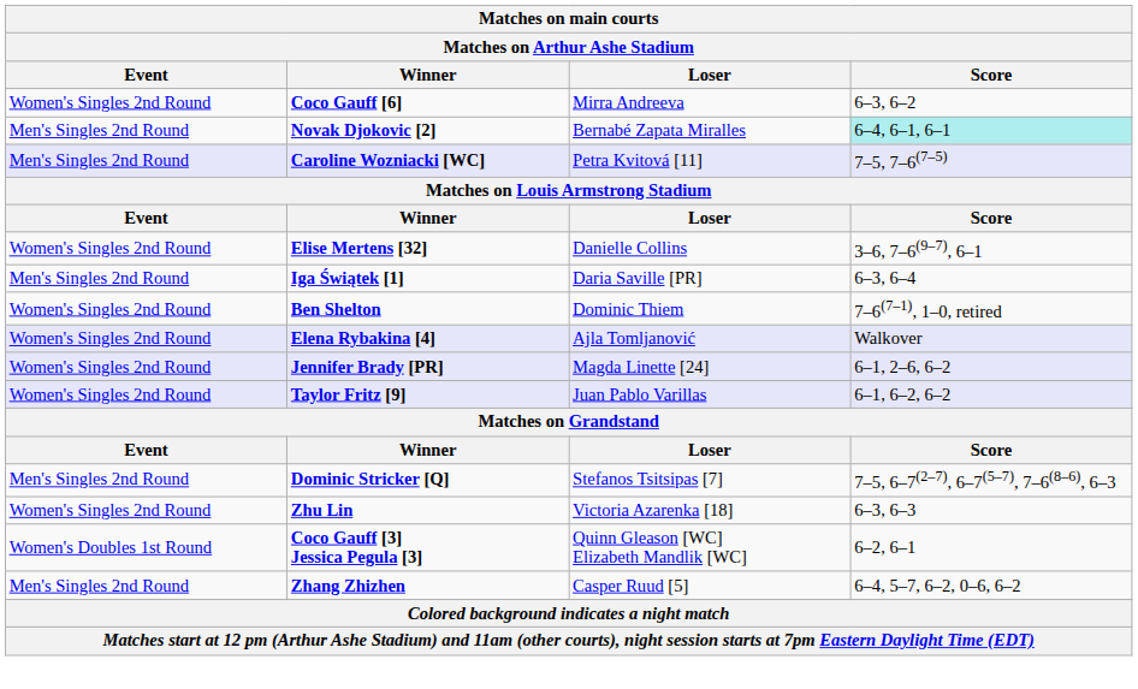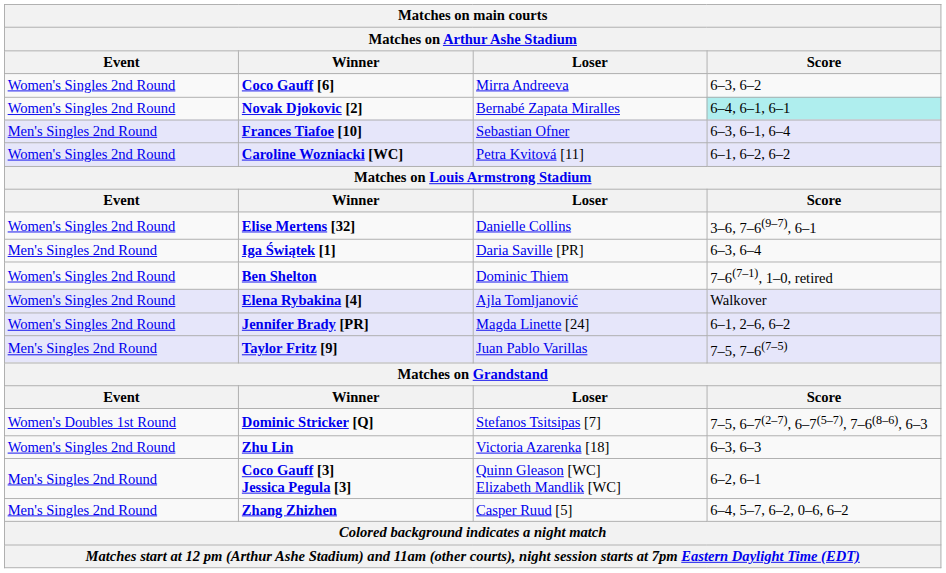Novak Djokovic [2] | Event: Men's Singles 2nd Round -> Women's Singles 2nd Round
+ row: Men's Singles 2nd Round | Frances Tiafoe [10] | Sebastian Ofner | 6–3, 6–1, 6–4
Caroline Wozniacki [WC] | Event: Men's Singles 2nd Round -> Women's Singles 2nd Round
Caroline Wozniacki [WC] | Score: 7–5, 7–6(7–5) -> 6–1, 6–2, 6–2
Taylor Fritz [9] | Event: Women's Singles 2nd Round -> Men's Singles 2nd Round
Taylor Fritz [9] | Score: 6–1, 6–2, 6–2 -> 7–5, 7–6(7–5)
Dominic Stricker [Q] | Event: Men's Singles 2nd Round -> Women's Doubles 1st Round
Coco Gauff [3] Jessica Pegula [3] | Event: Women's Doubles 1st Round -> Men's Singles 2nd Round
